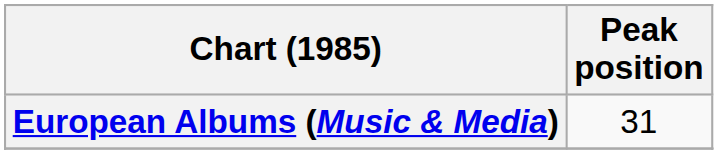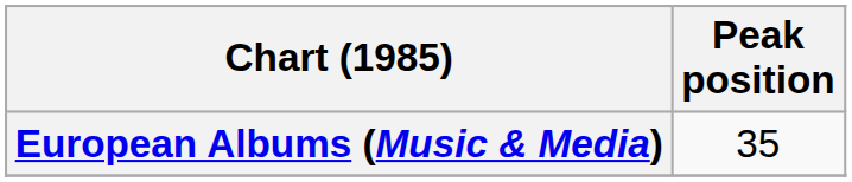European Albums (Music & Media) | Peak position: 31 -> 35
